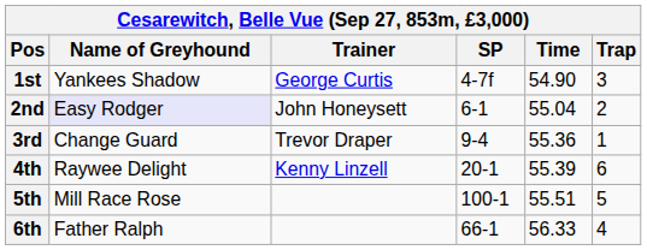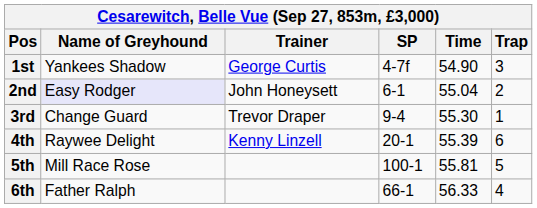3rd | Time: 55.36 -> 55.30
5th | Time: 55.51 -> 55.81
